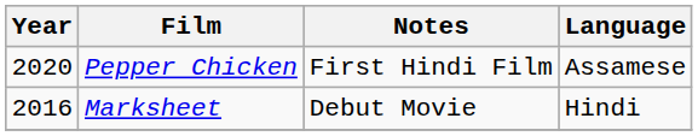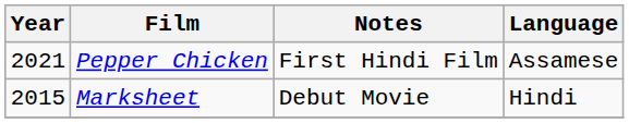Pepper Chicken | Year: 2020 -> 2021
Marksheet | Year: 2016 -> 2015
